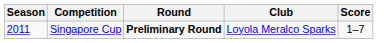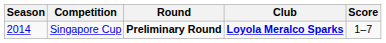Singapore Cup | Season: 2011 -> 2014
Singapore Cup | Club: normal -> bold
